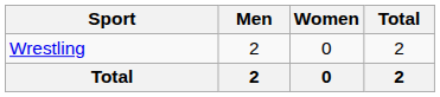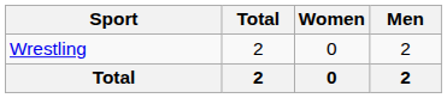columns swapped: Men <-> Total
